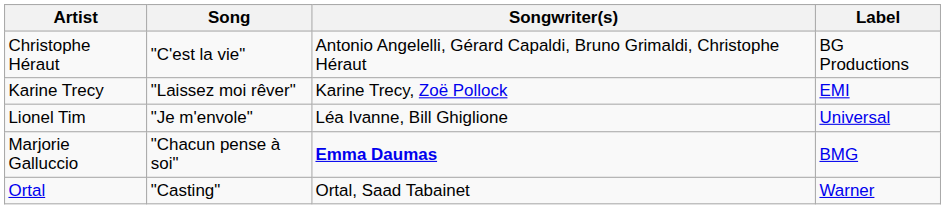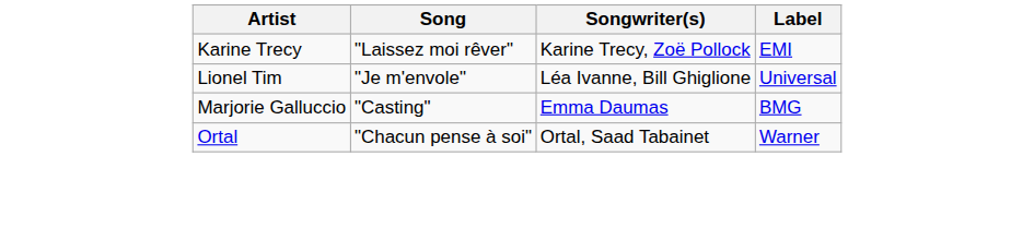- row: Christophe Héraut | "C'est la vie" | Antonio Angelelli, Gérard Capaldi, Bruno Grimaldi, Christophe Héraut | BG Productions
Marjorie Galluccio | Song: "Chacun pense à soi" -> "Casting"
Marjorie Galluccio | Songwriter(s): bold -> normal
Ortal | Song: "Casting" -> "Chacun pense à soi"
